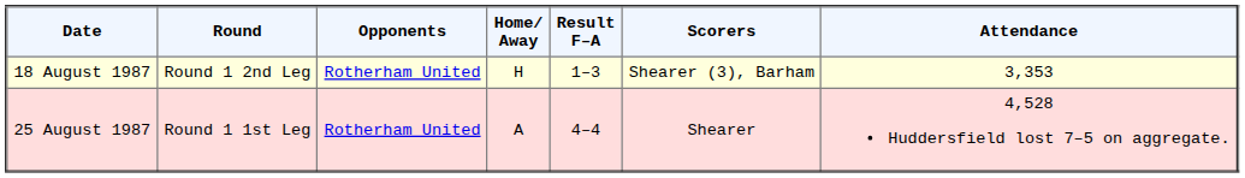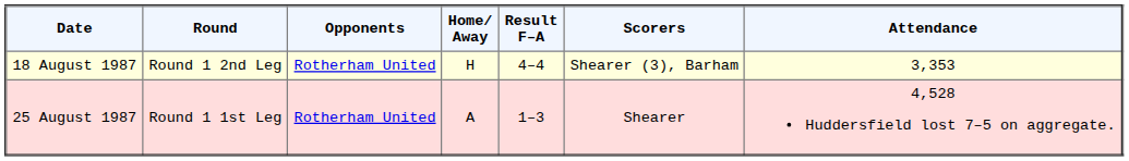18 August 1987 | Result F–A: 1–3 -> 4–4
25 August 1987 | Result F–A: 4–4 -> 1–3
